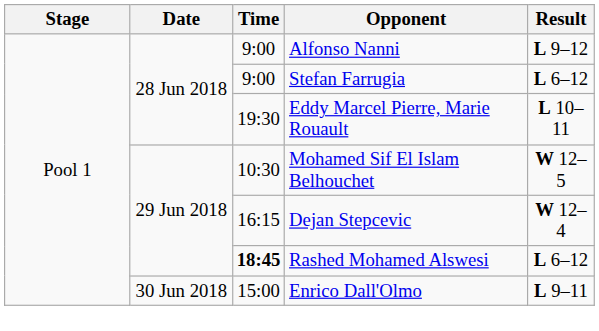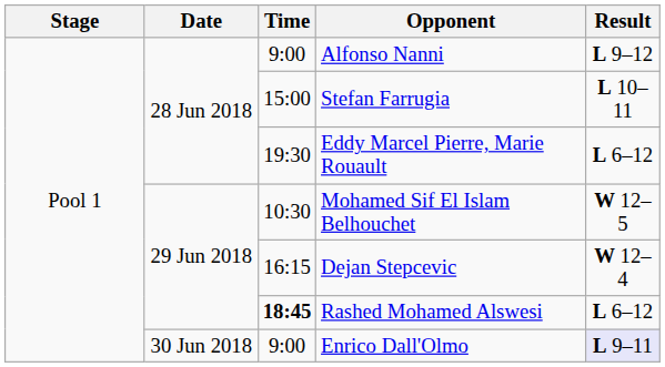Stefan Farrugia | Time: 9:00 -> 15:00
Stefan Farrugia | Result: L 6–12 -> L 10–11
Eddy Marcel Pierre, Marie Rouault | Result: L 10–11 -> L 6–12
Enrico Dall'Olmo | Time: 15:00 -> 9:00
Enrico Dall'Olmo | Result: no background -> lavender background
